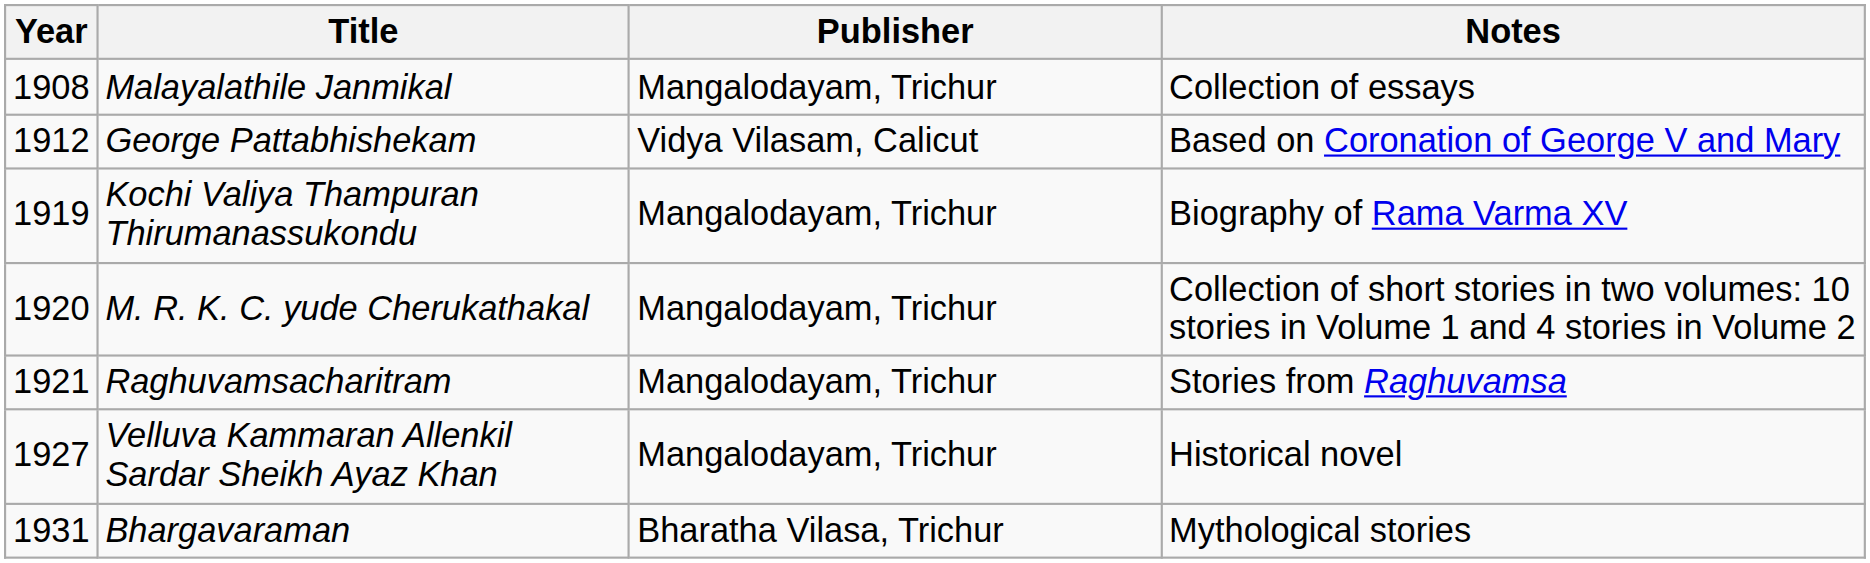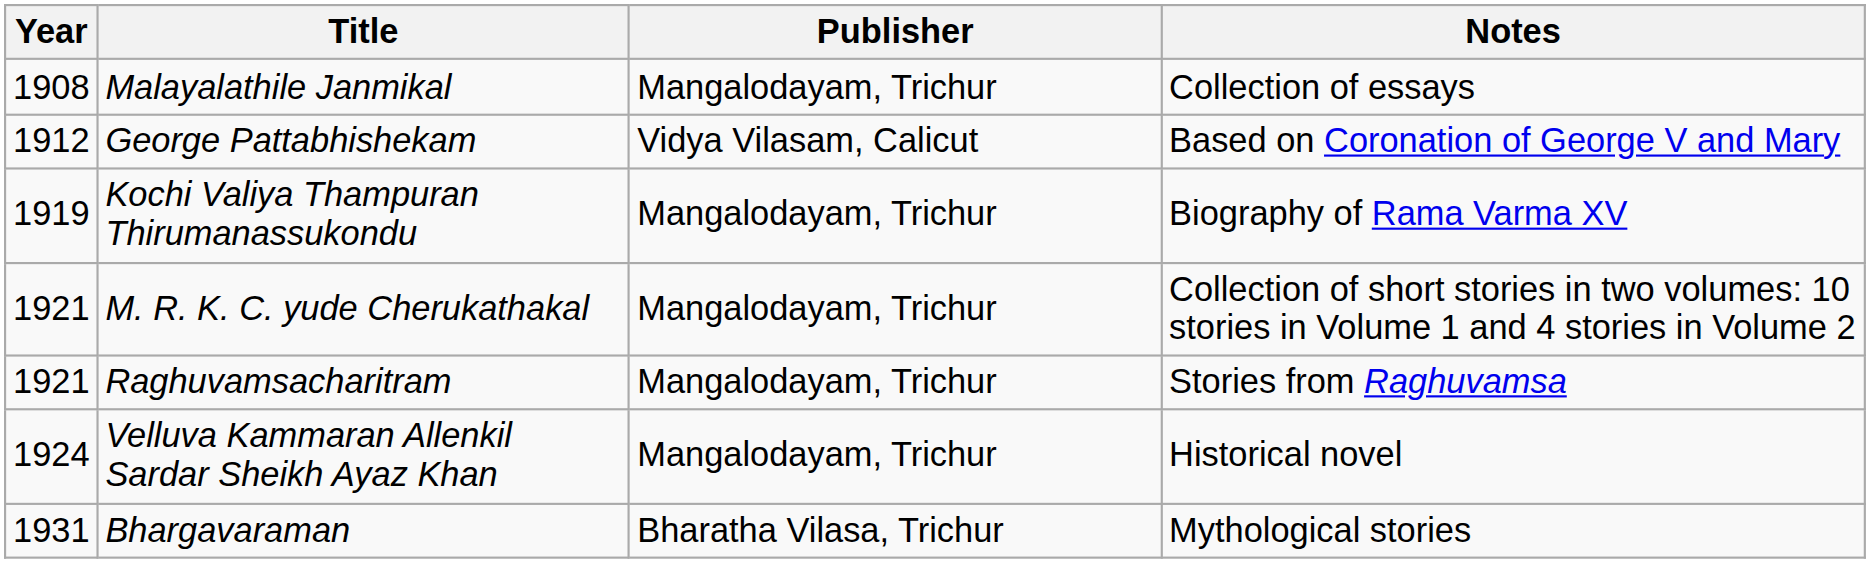M. R. K. C. yude Cherukathakal | Year: 1920 -> 1921
Velluva Kammaran Allenkil Sardar Sheikh Ayaz Khan | Year: 1927 -> 1924
